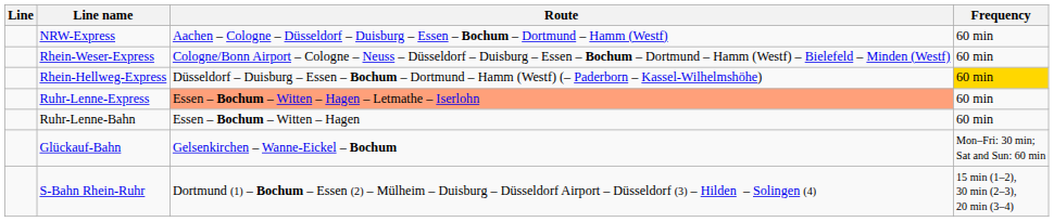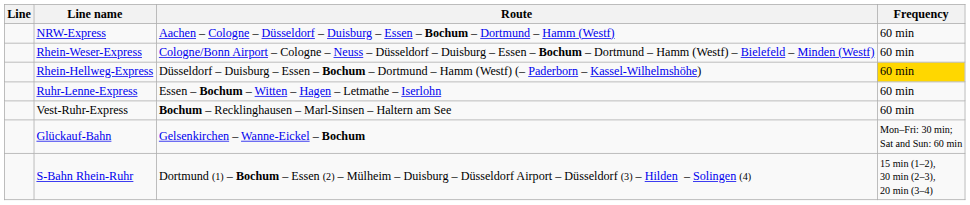Ruhr-Lenne-Express | Route: lightsalmon background -> no background
- row: Ruhr-Lenne-Bahn | Essen – Bochum – Witten – Hagen | 60 min
+ row: Vest-Ruhr-Express | Bochum – Recklinghausen – Marl-Sinsen – Haltern am See | 60 min
